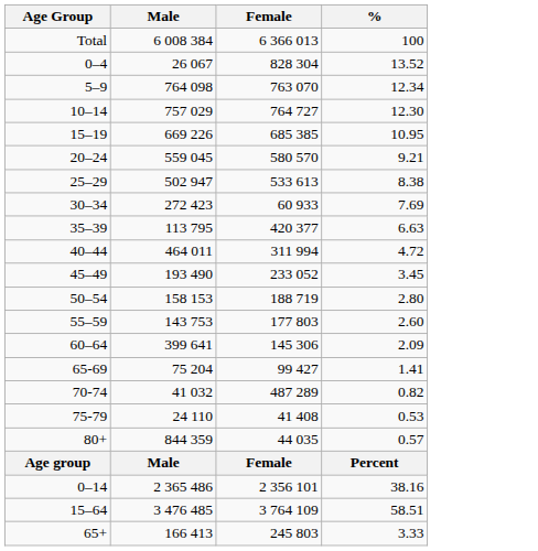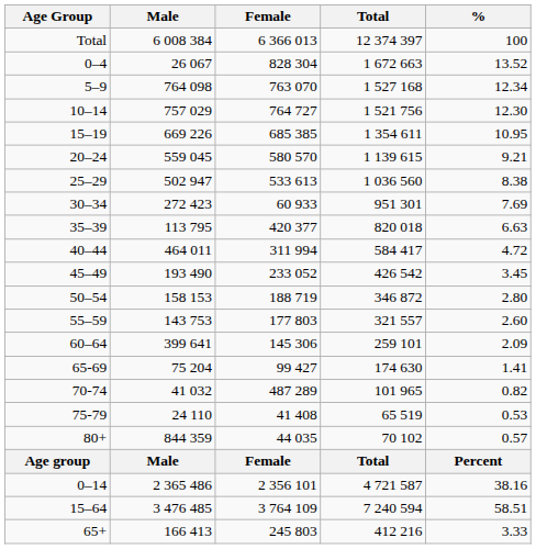+ column: Total | 12 374 397 | 1 672 663 | 1 527 168 | 1 521 756 | 1 354 611 | 1 139 615 | 1 036 560 | 951 301 | 820 018 | 584 417 | 426 542 | 346 872 | 321 557 | 259 101 | 174 630 | 101 965 | 65 519 | 70 102 | Total | 4 721 587 | 7 240 594 | 412 216
